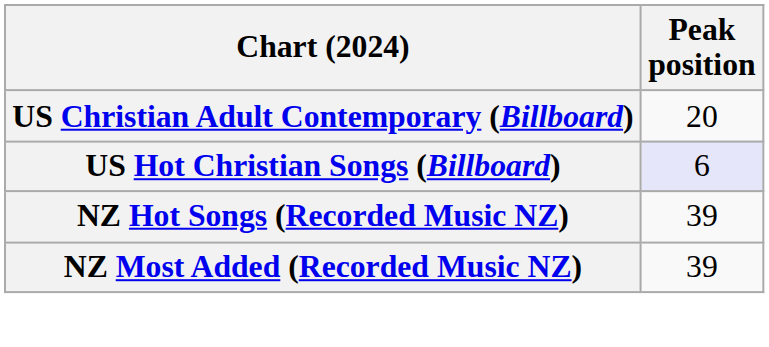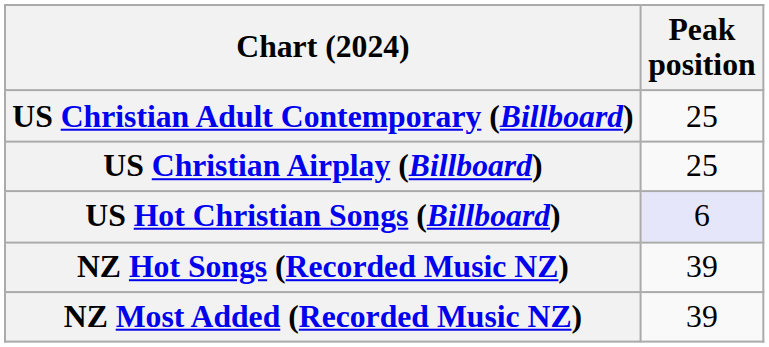US Christian Adult Contemporary (Billboard) | Peak position: 20 -> 25
+ row: US Christian Airplay (Billboard) | 25
